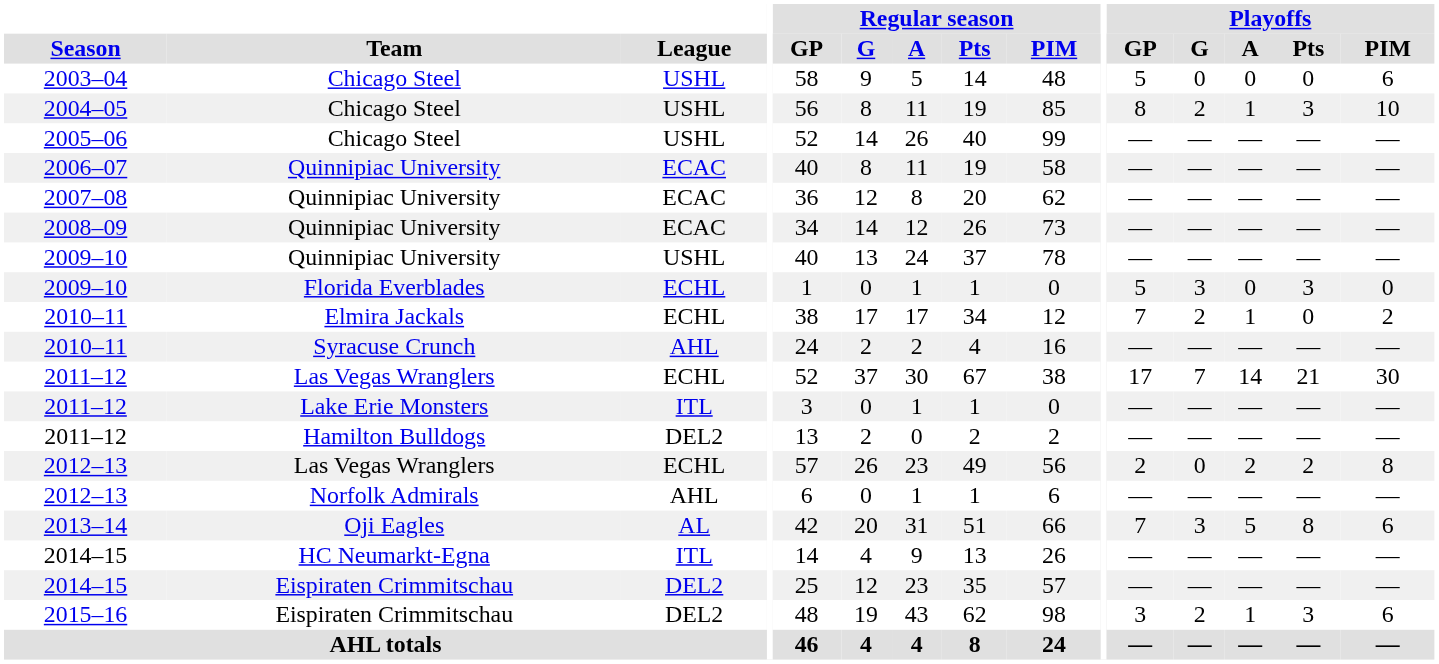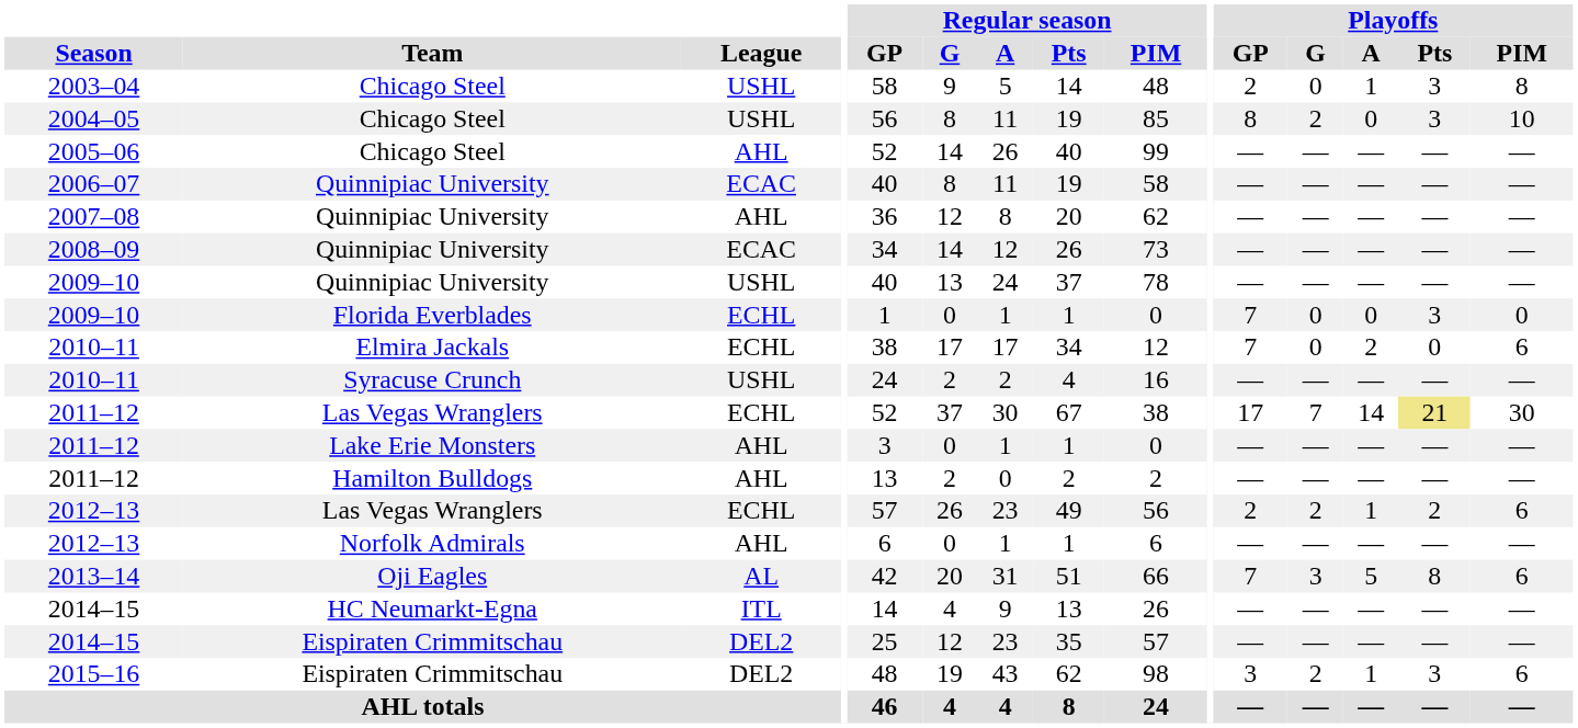2003–04 | Playoffs / GP: 5 -> 2
2003–04 | Playoffs / A: 0 -> 1
2003–04 | Playoffs / Pts: 0 -> 3
2003–04 | Playoffs / PIM: 6 -> 8
2004–05 | Playoffs / A: 1 -> 0
2005–06 | League: USHL -> AHL
2007–08 | League: ECAC -> AHL
2009–10 / Florida Everblades | Playoffs / GP: 5 -> 7
2009–10 / Florida Everblades | Playoffs / G: 3 -> 0
2010–11 / Elmira Jackals | Playoffs / G: 2 -> 0
2010–11 / Elmira Jackals | Playoffs / A: 1 -> 2
2010–11 / Elmira Jackals | Playoffs / PIM: 2 -> 6
2010–11 / Syracuse Crunch | League: AHL -> USHL
2011–12 / Las Vegas Wranglers | Playoffs / Pts: no background -> khaki background
2011–12 / Lake Erie Monsters | League: ITL -> AHL
2011–12 / Hamilton Bulldogs | League: DEL2 -> AHL
2012–13 / Las Vegas Wranglers | Playoffs / G: 0 -> 2
2012–13 / Las Vegas Wranglers | Playoffs / A: 2 -> 1
2012–13 / Las Vegas Wranglers | Playoffs / PIM: 8 -> 6
